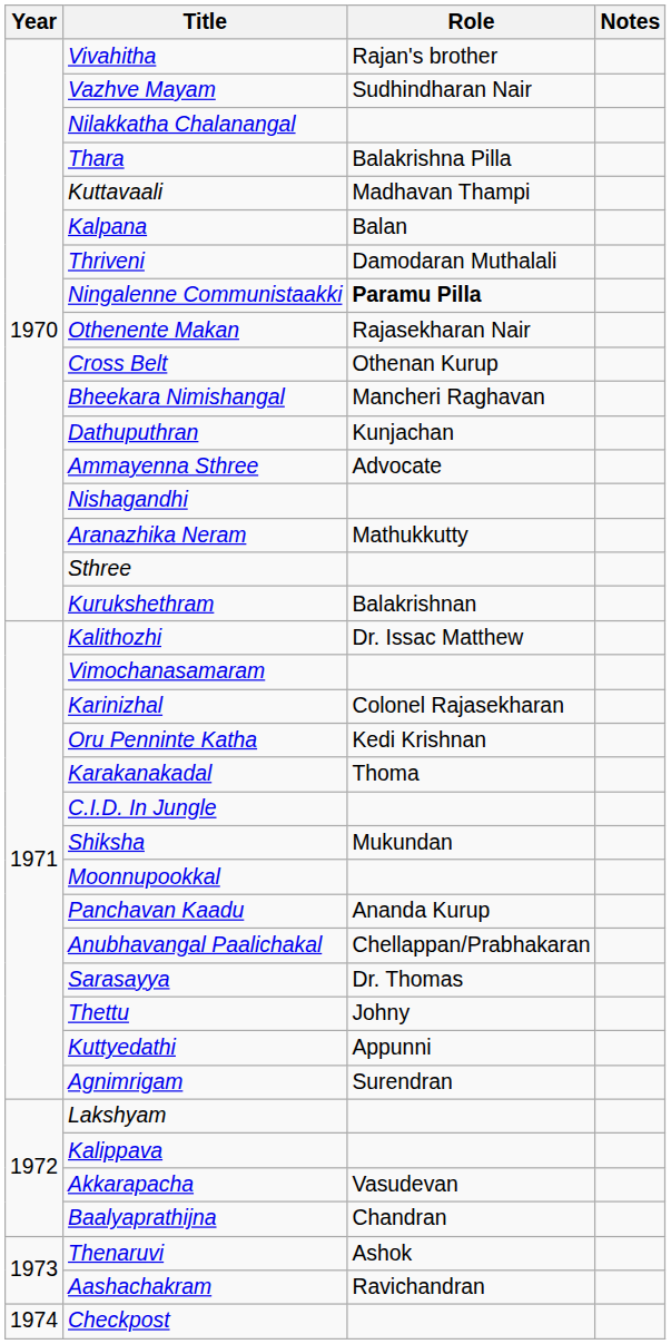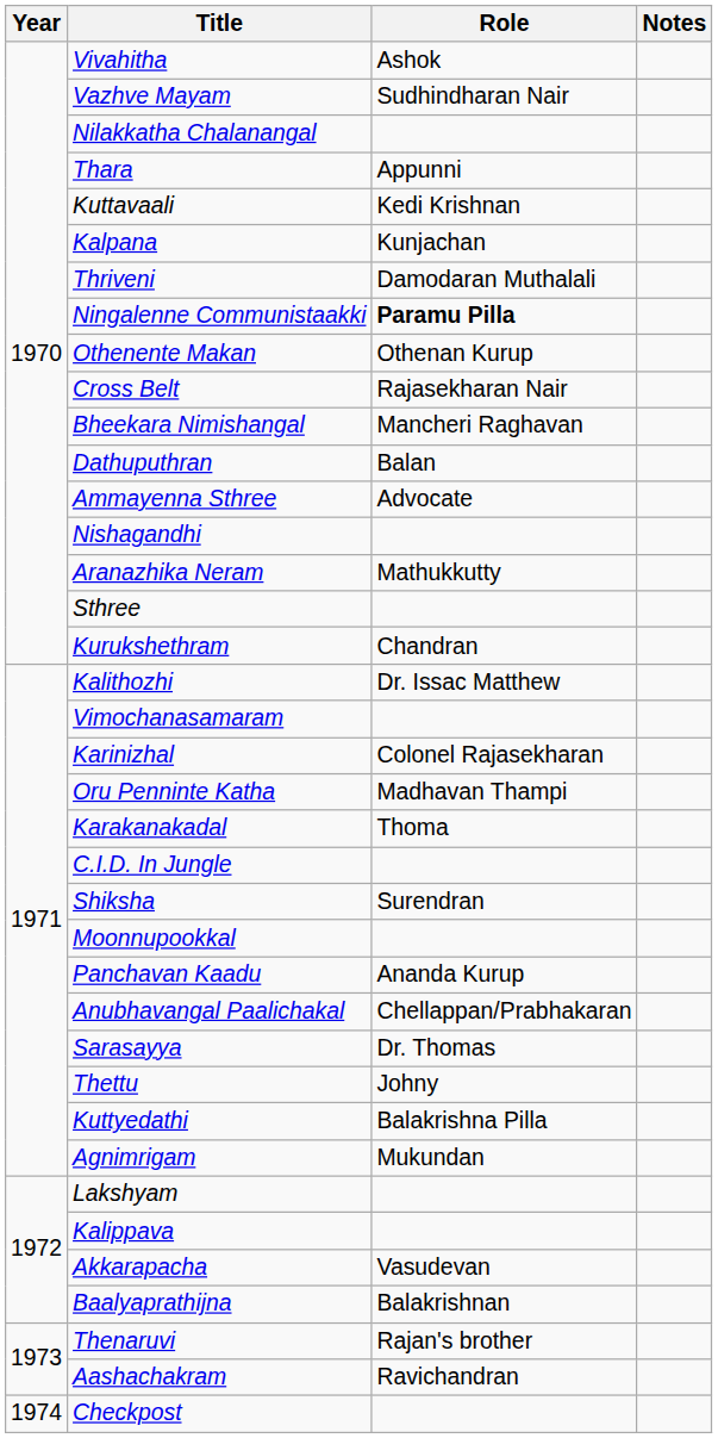Vivahitha | Role: Rajan's brother -> Ashok
Thara | Role: Balakrishna Pilla -> Appunni
Kuttavaali | Role: Madhavan Thampi -> Kedi Krishnan
Kalpana | Role: Balan -> Kunjachan
Othenente Makan | Role: Rajasekharan Nair -> Othenan Kurup
Cross Belt | Role: Othenan Kurup -> Rajasekharan Nair
Dathuputhran | Role: Kunjachan -> Balan
Kurukshethram | Role: Balakrishnan -> Chandran
Oru Penninte Katha | Role: Kedi Krishnan -> Madhavan Thampi
Shiksha | Role: Mukundan -> Surendran
Kuttyedathi | Role: Appunni -> Balakrishna Pilla
Agnimrigam | Role: Surendran -> Mukundan
Baalyaprathijna | Role: Chandran -> Balakrishnan
Thenaruvi | Role: Ashok -> Rajan's brother
